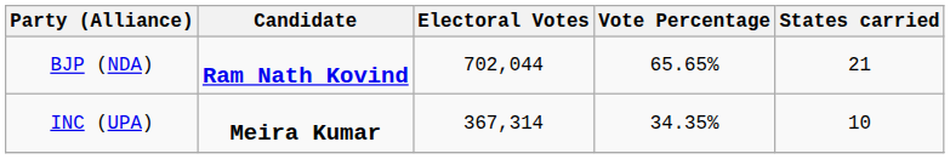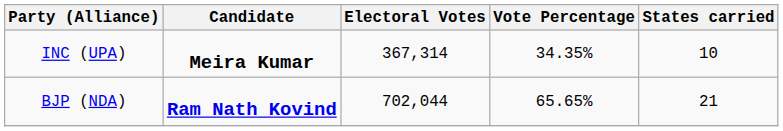rows swapped: BJP (NDA) <-> INC (UPA)
